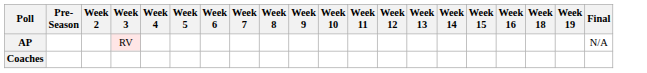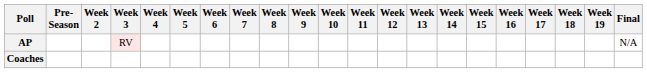+ column: Week 17
